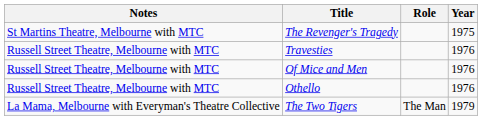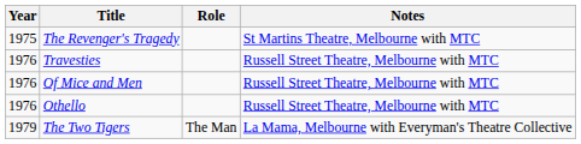columns swapped: Year <-> Notes
